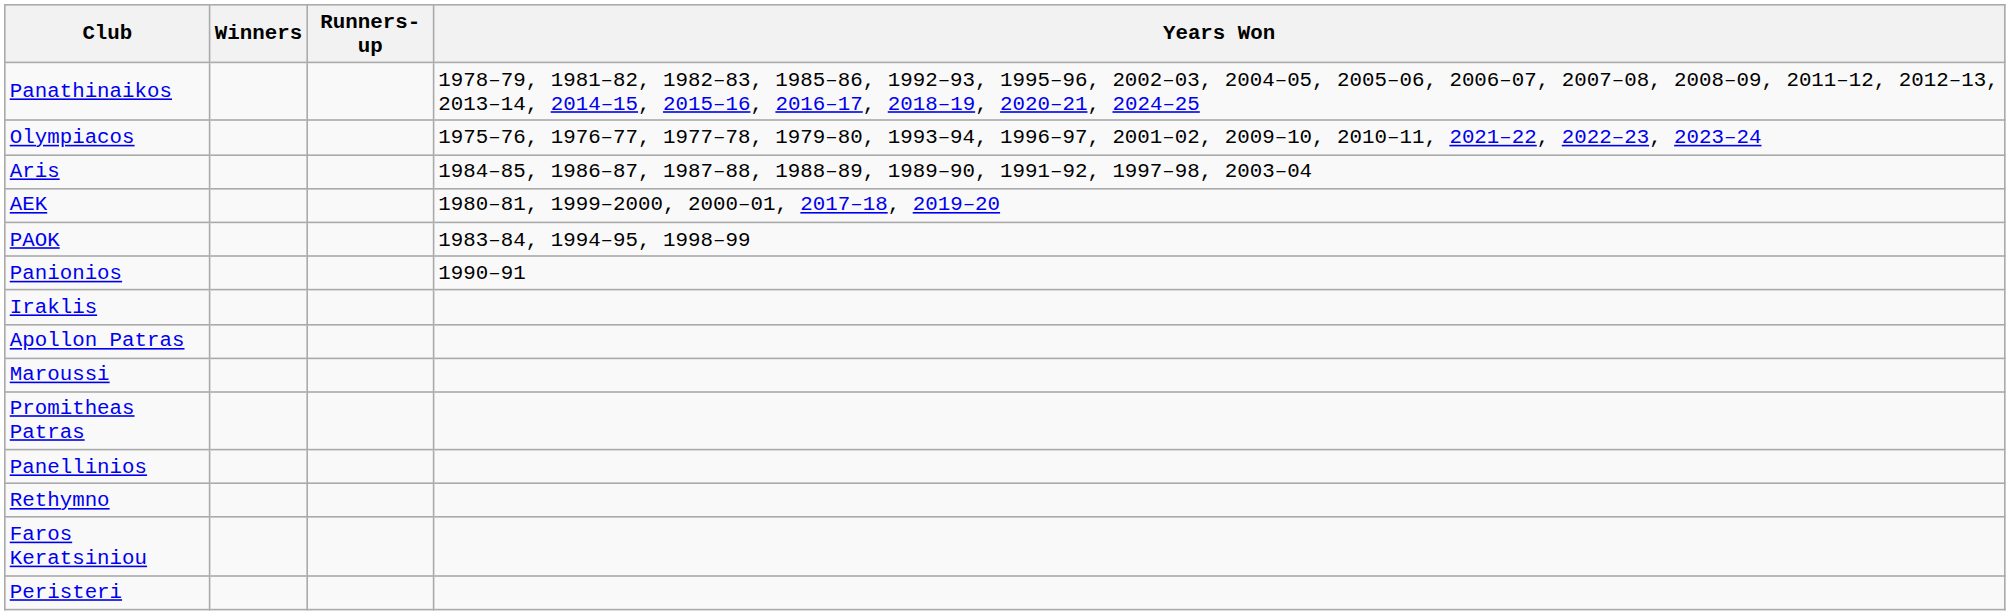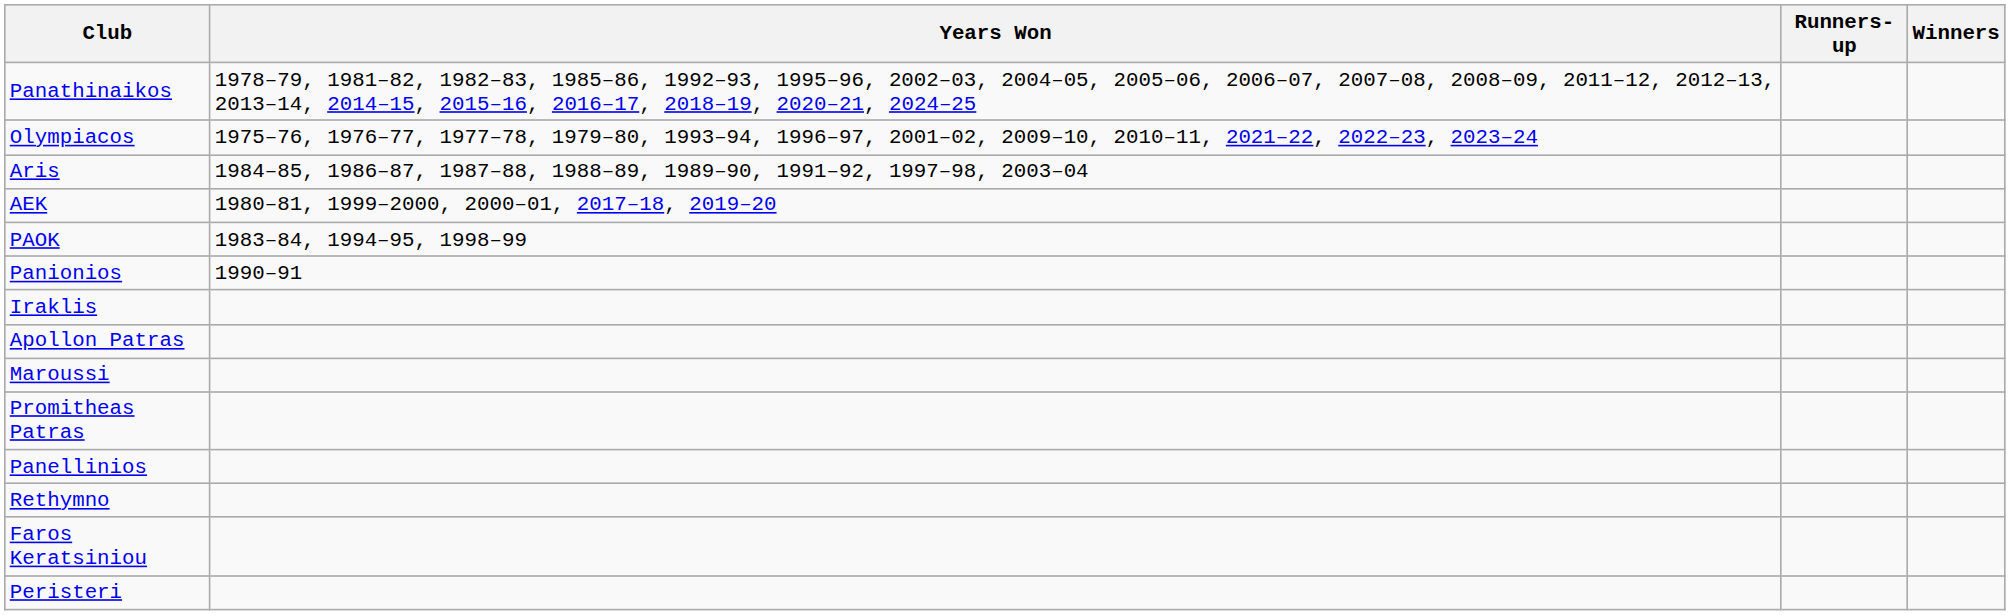columns swapped: Winners <-> Years Won
